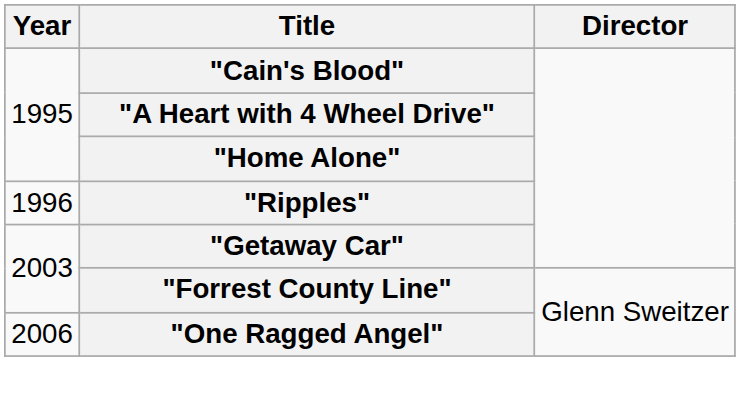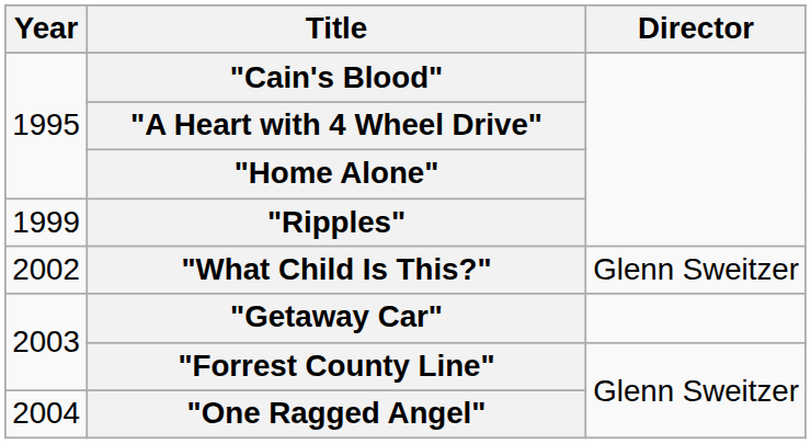"Ripples" | Year: 1996 -> 1999
+ row: 2002 | "What Child Is This?" | Glenn Sweitzer
"One Ragged Angel" | Year: 2006 -> 2004
